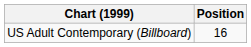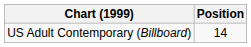US Adult Contemporary (Billboard) | Position: 16 -> 14
